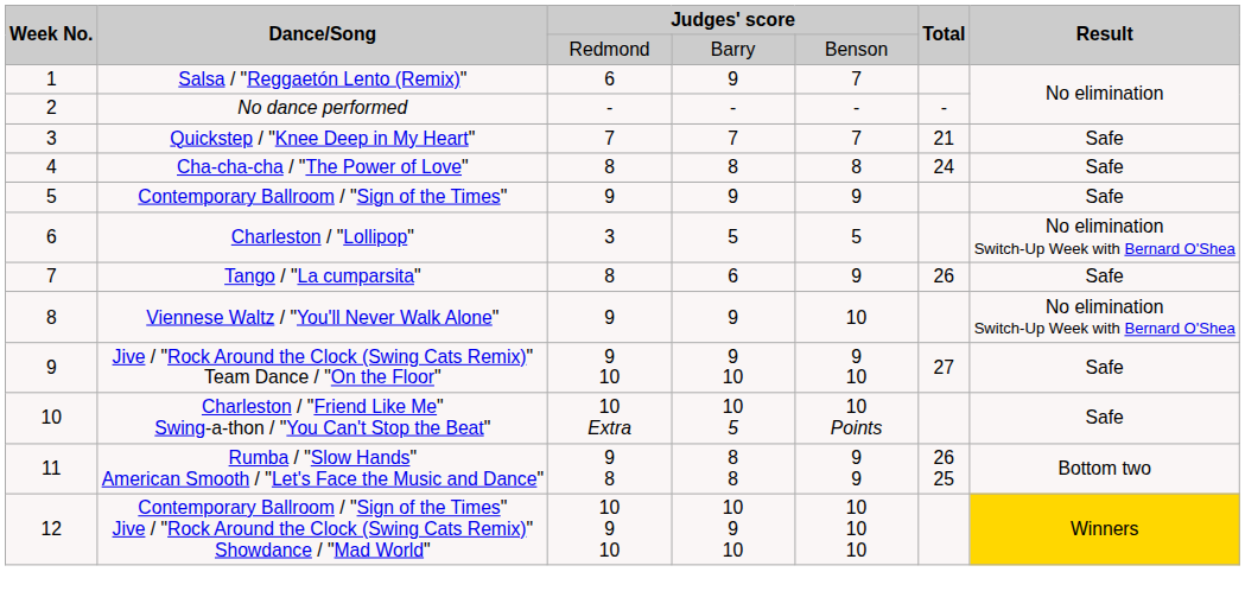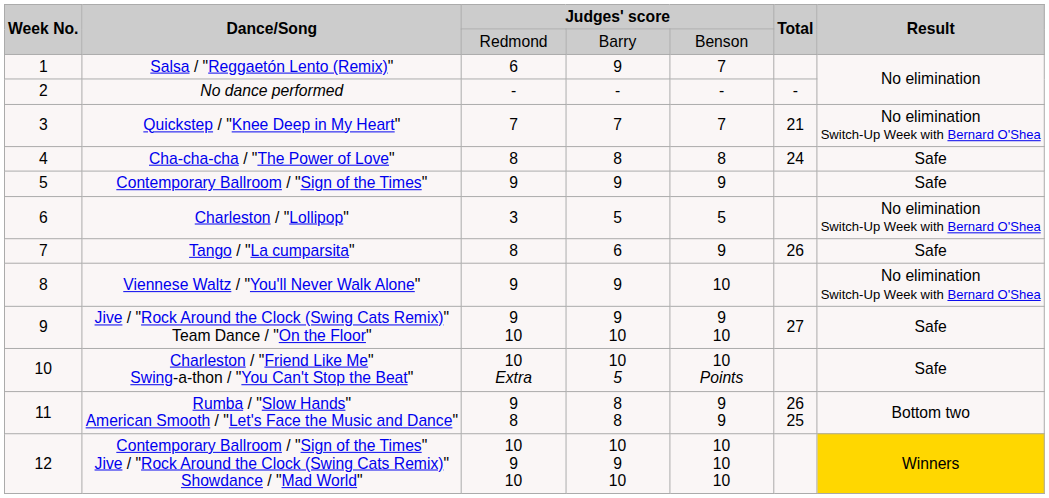Quickstep / "Knee Deep in My Heart" | Result: Safe -> No elimination Switch-Up Week with Bernard O'Shea
